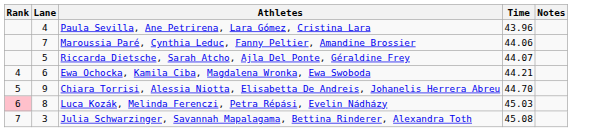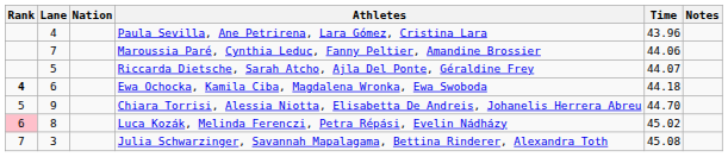+ column: Nation
Ewa Ochocka, Kamila Ciba, Magdalena Wronka, Ewa Swoboda | Rank: normal -> bold
Ewa Ochocka, Kamila Ciba, Magdalena Wronka, Ewa Swoboda | Time: 44.21 -> 44.18
Luca Kozák, Melinda Ferenczi, Petra Répási, Evelin Nádházy | Time: 45.03 -> 45.02
